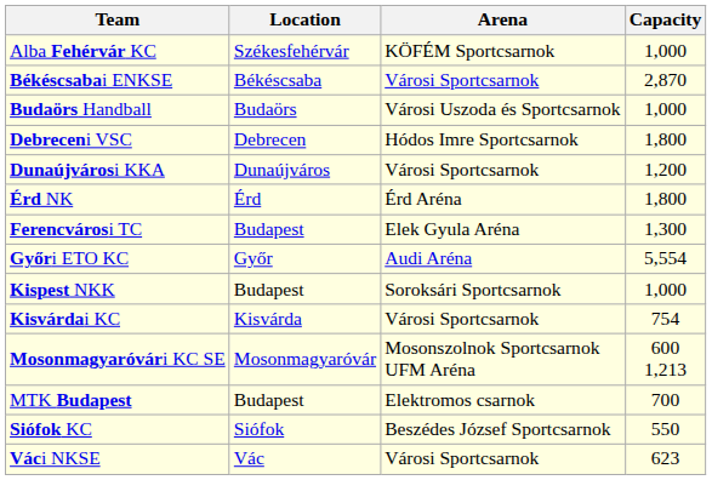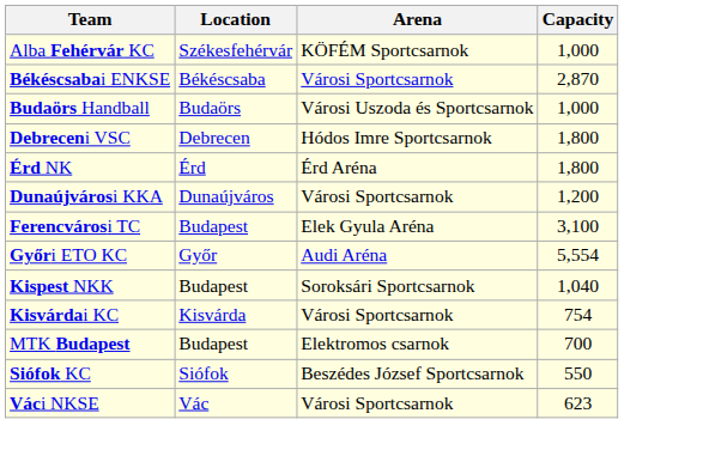rows swapped: Dunaújvárosi KKA <-> Érd NK
Ferencvárosi TC | Capacity: 1,300 -> 3,100
Kispest NKK | Capacity: 1,000 -> 1,040
- row: Mosonmagyaróvári KC SE | Mosonmagyaróvár | Mosonszolnok Sportcsarnok UFM Aréna | 600 1,213
